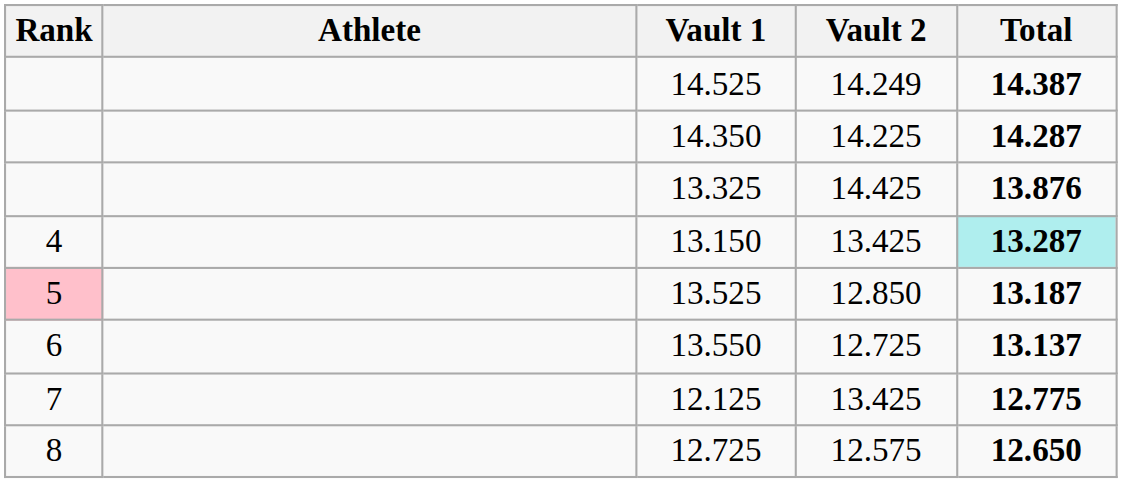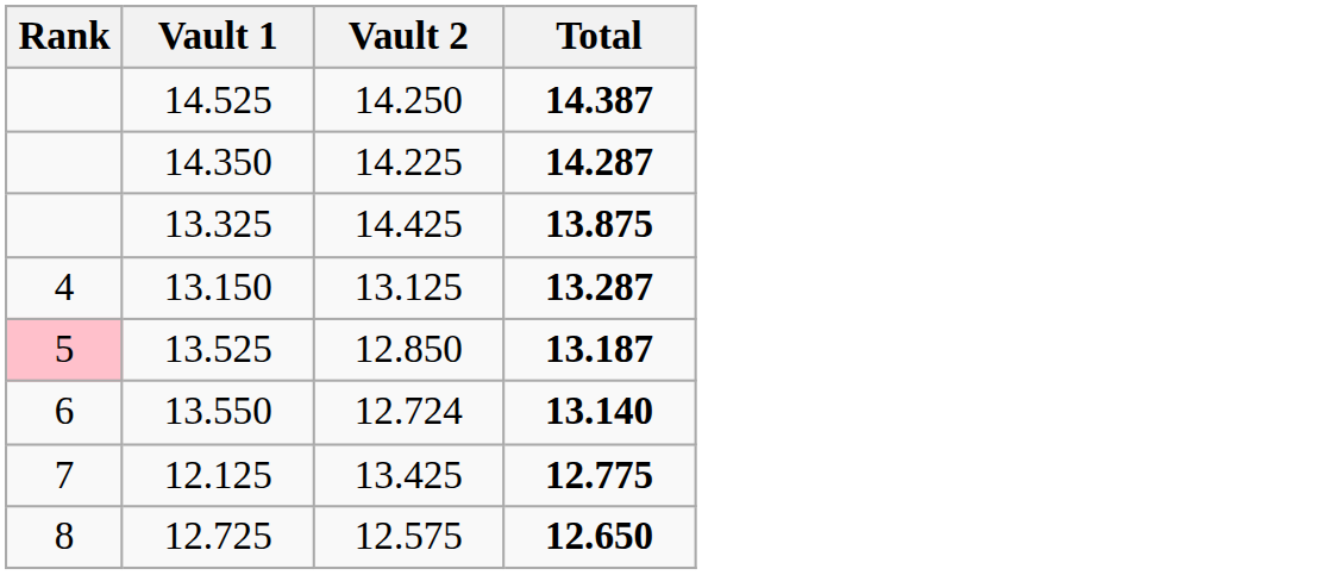- column: Athlete
14.525 | Vault 2: 14.249 -> 14.250
13.325 | Total: 13.876 -> 13.875
13.150 | Vault 2: 13.425 -> 13.125
13.150 | Total: paleturquoise background -> no background
13.550 | Vault 2: 12.725 -> 12.724
13.550 | Total: 13.137 -> 13.140
